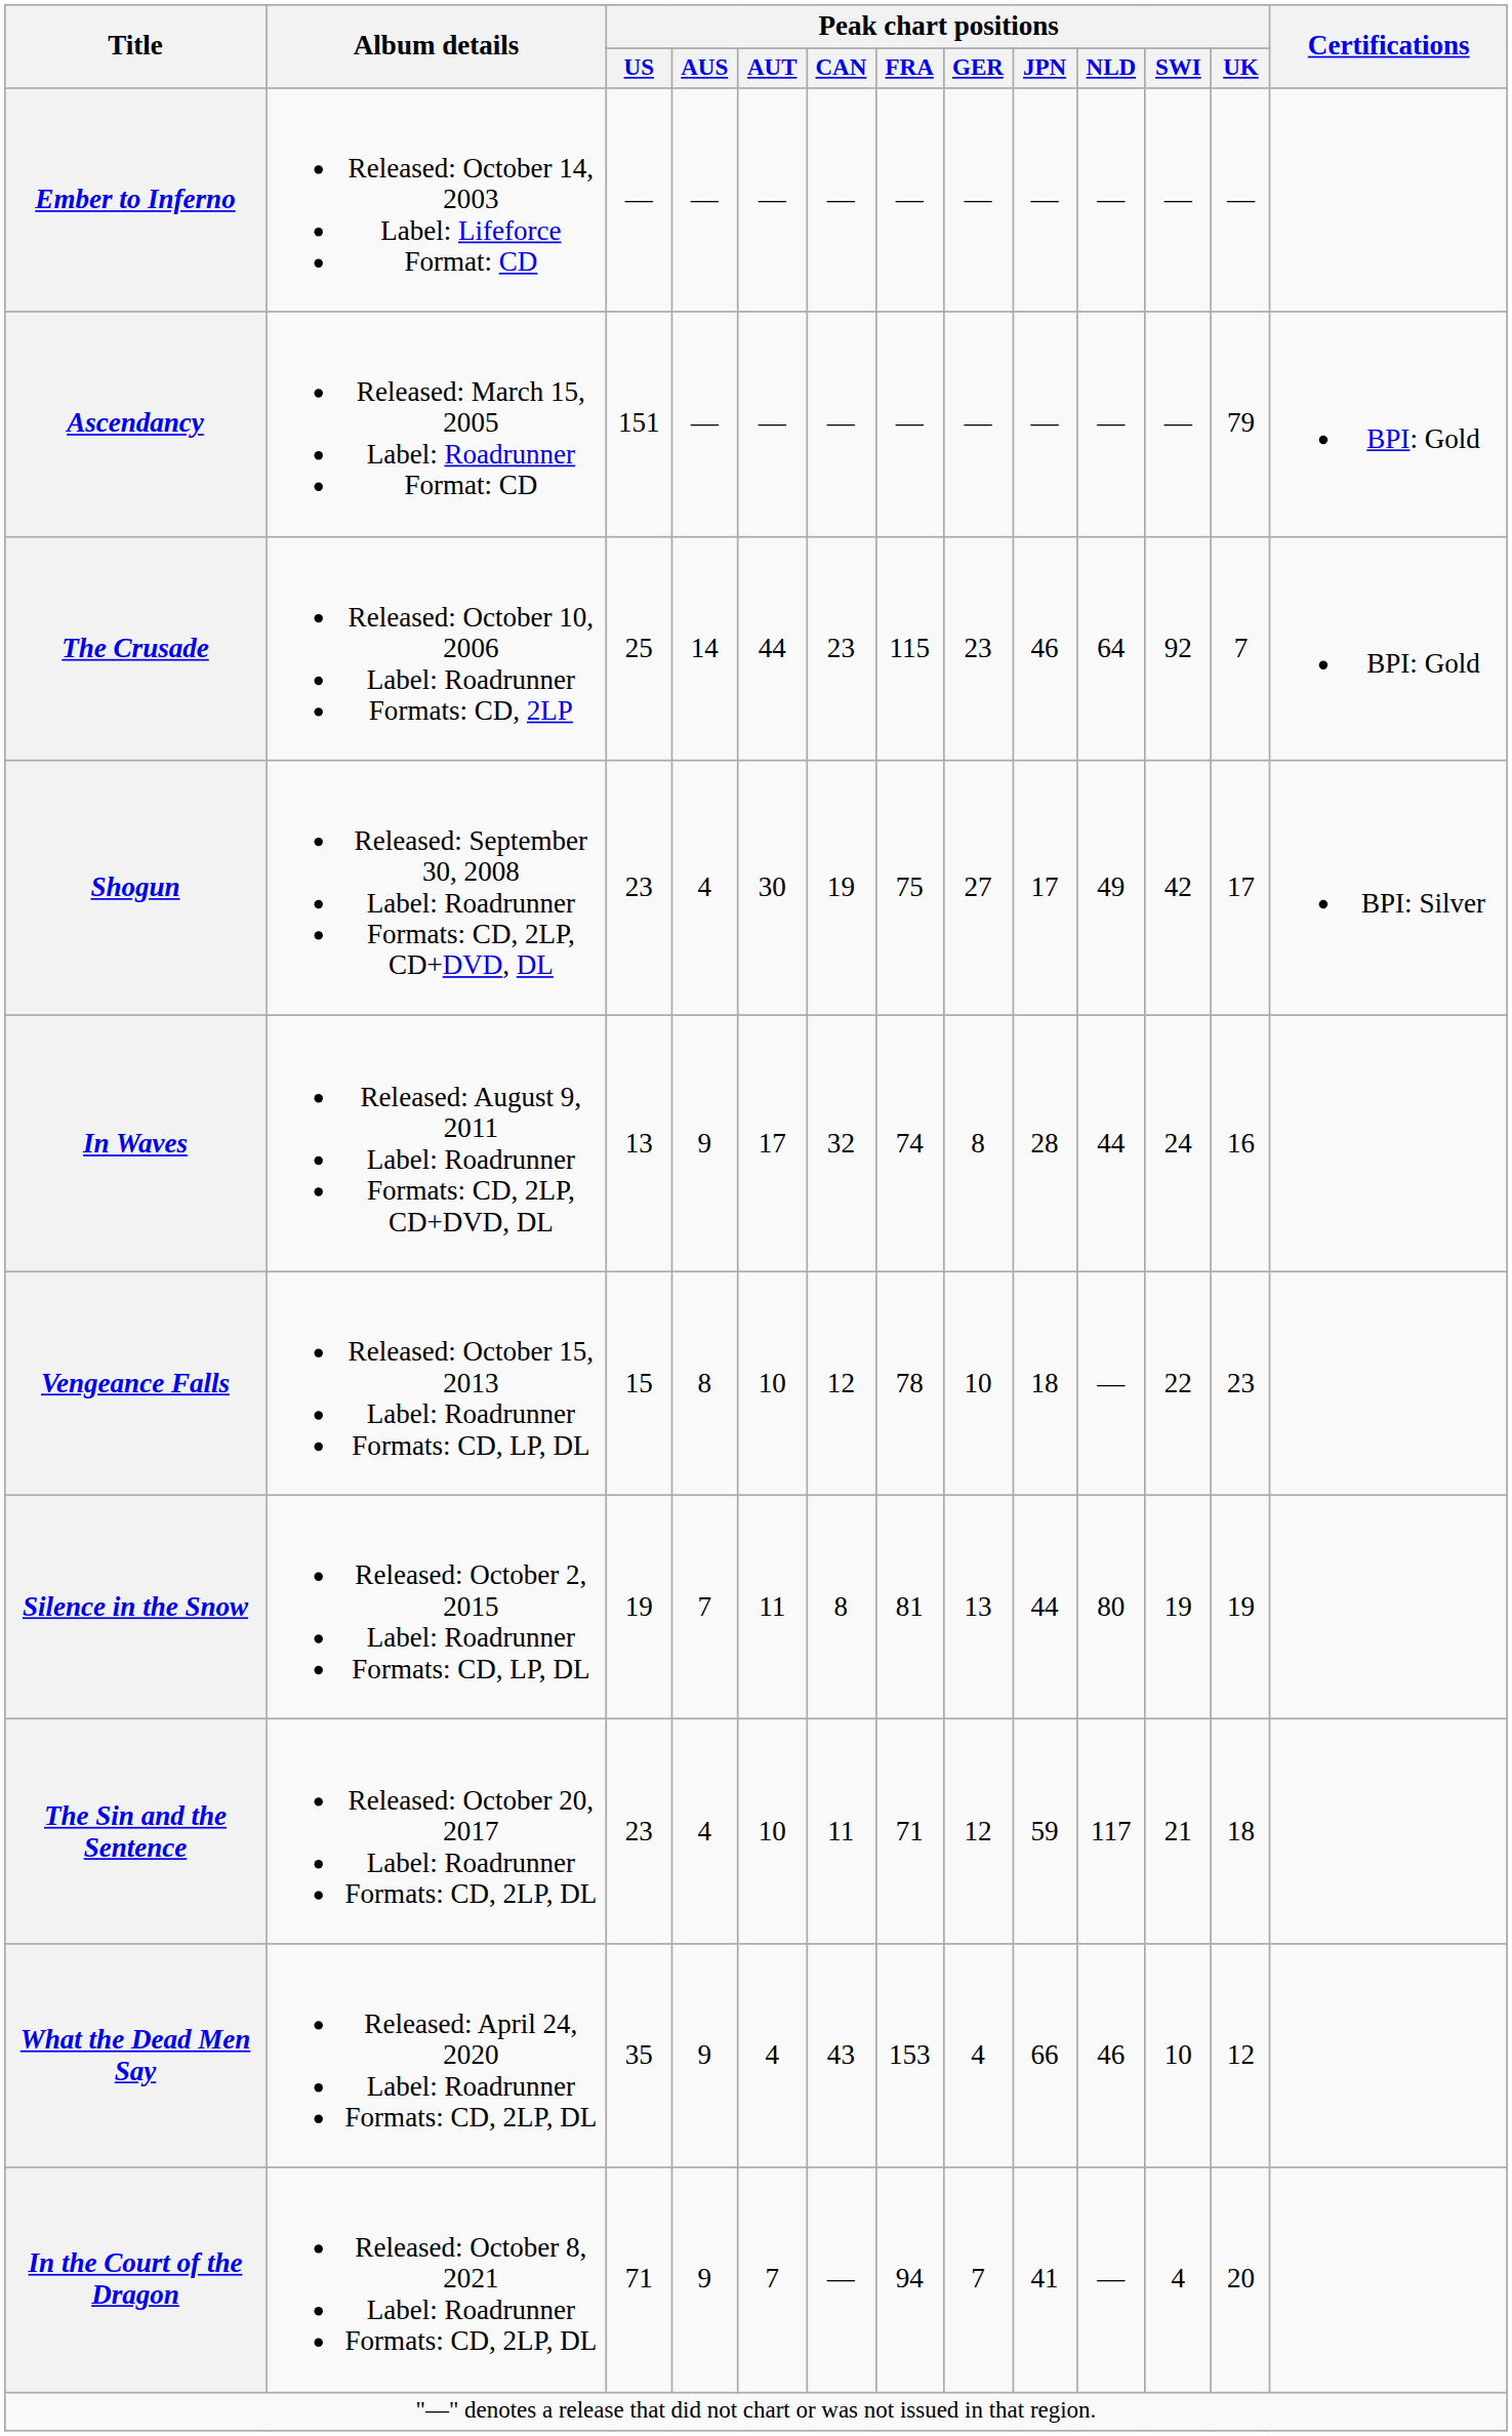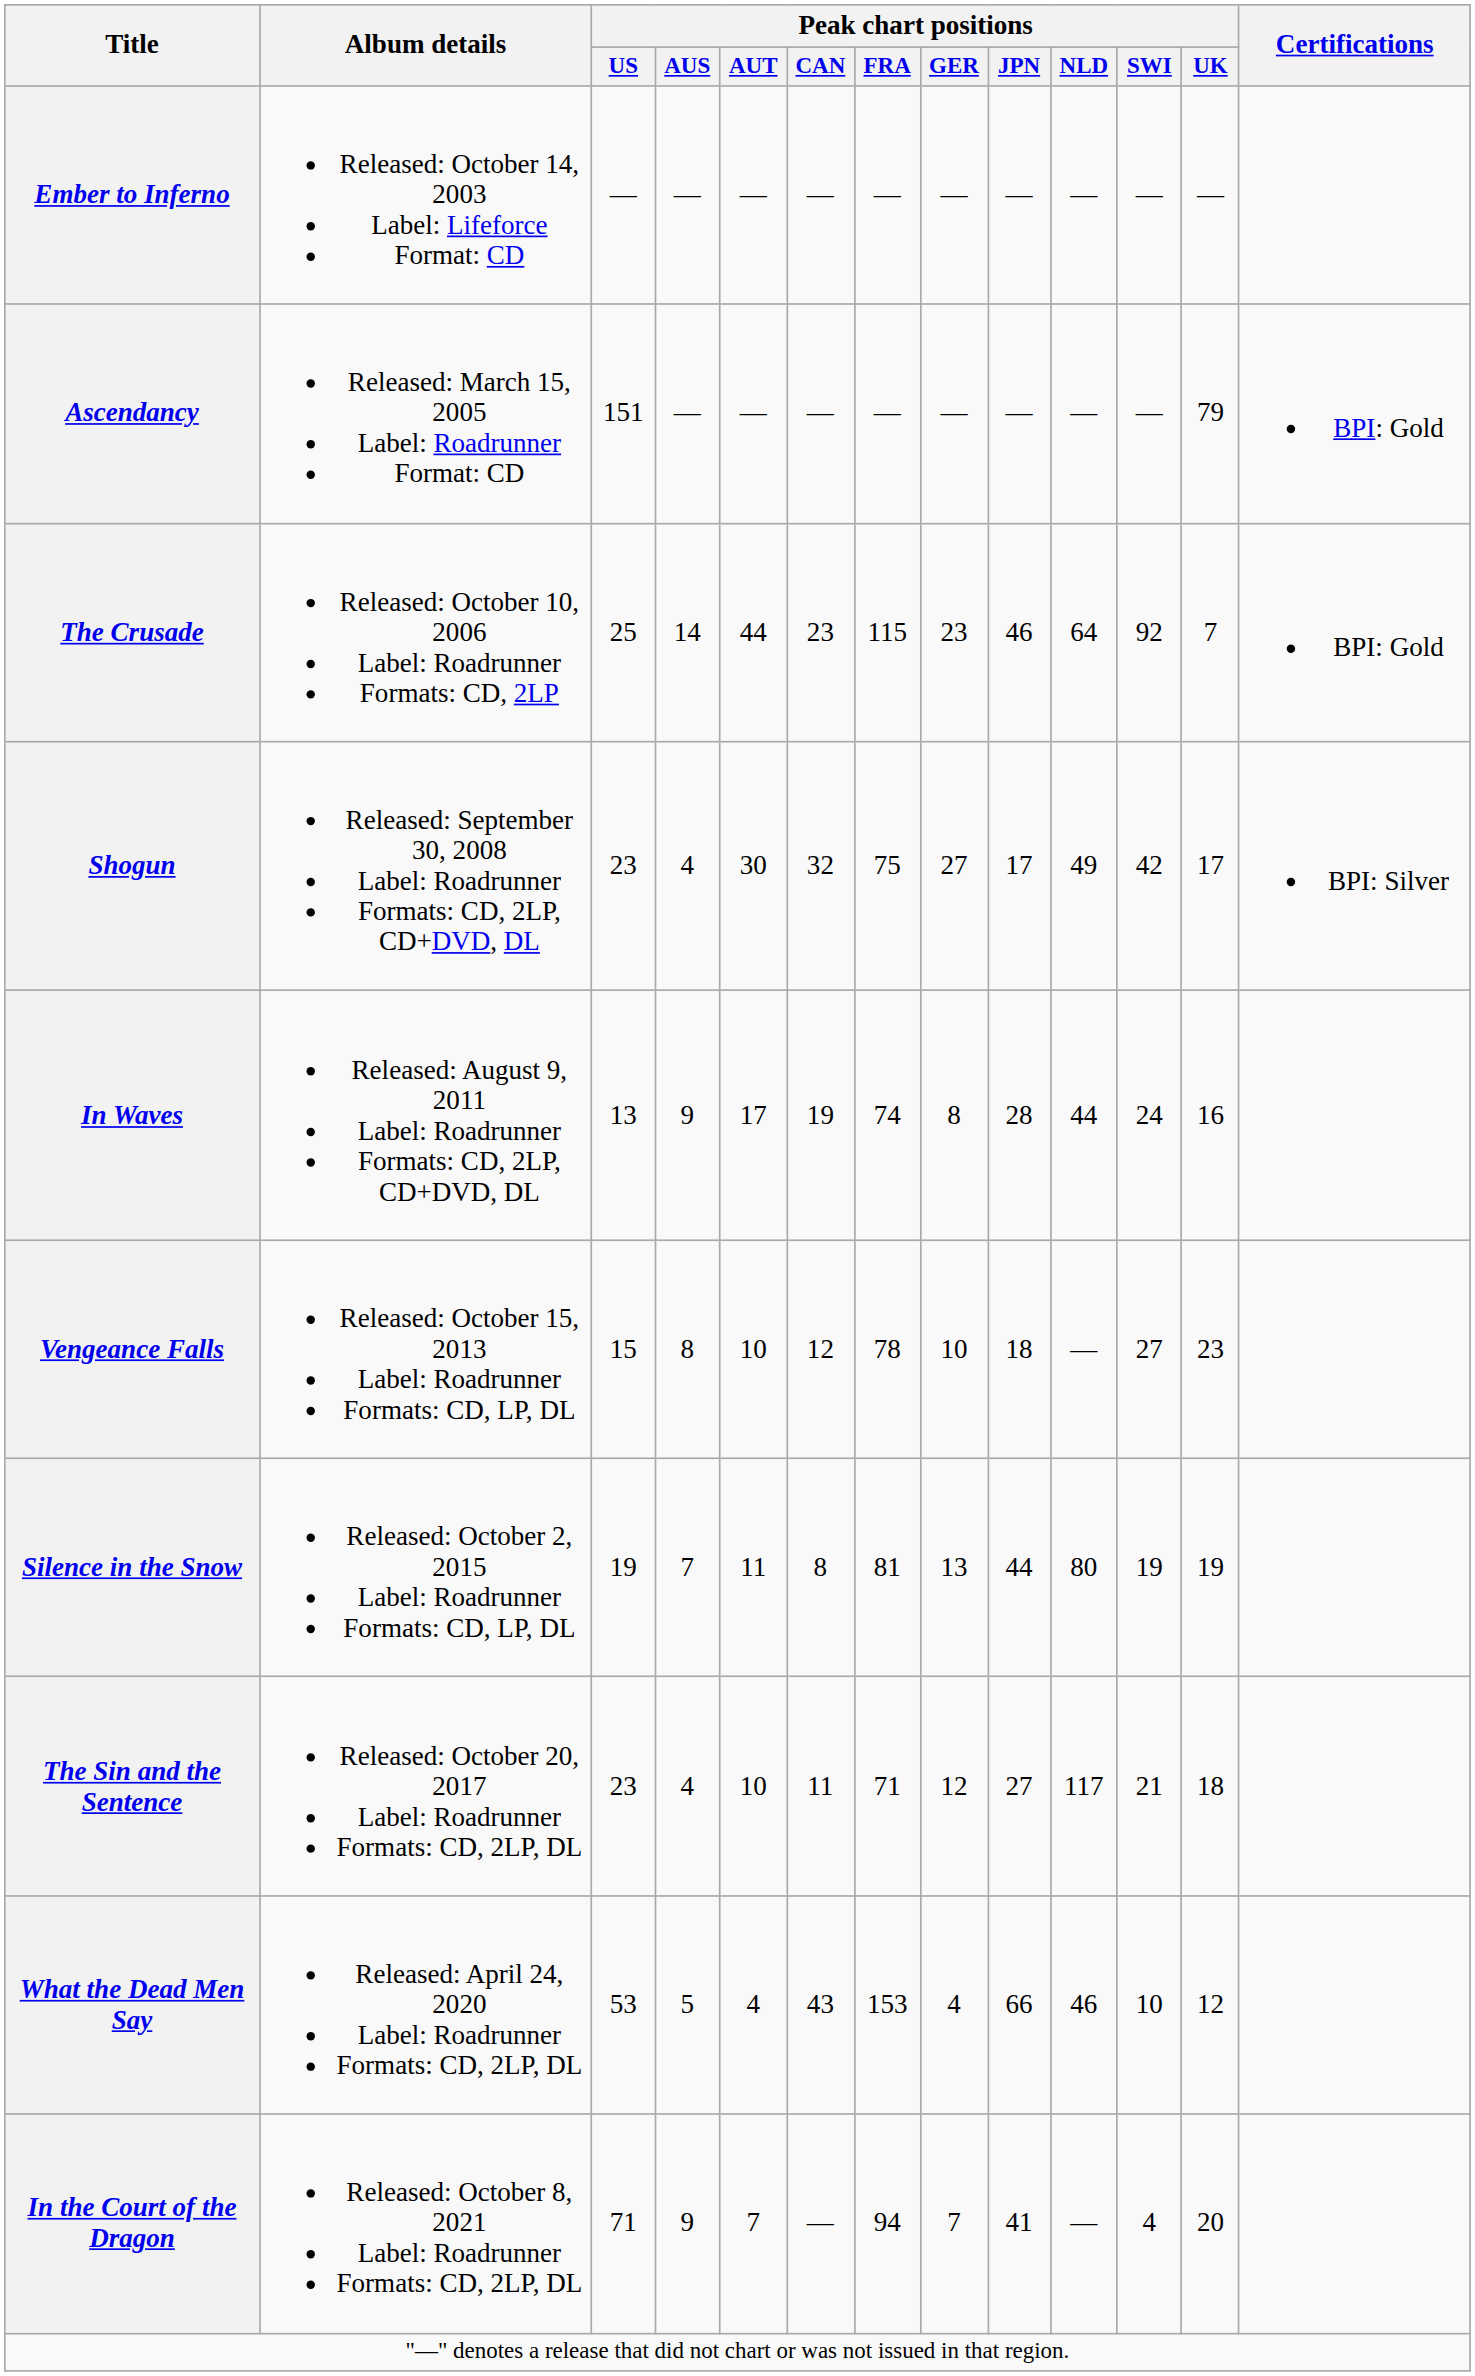Shogun | Peak chart positions / CAN: 19 -> 32
In Waves | Peak chart positions / CAN: 32 -> 19
Vengeance Falls | Peak chart positions / SWI: 22 -> 27
The Sin and the Sentence | Peak chart positions / JPN: 59 -> 27
What the Dead Men Say | Peak chart positions / US: 35 -> 53
What the Dead Men Say | Peak chart positions / AUS: 9 -> 5
